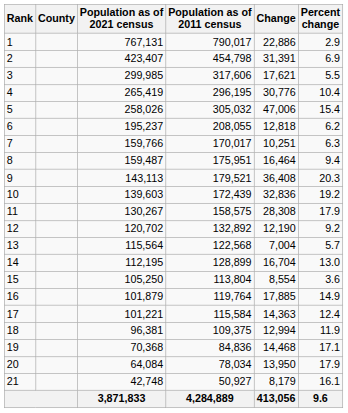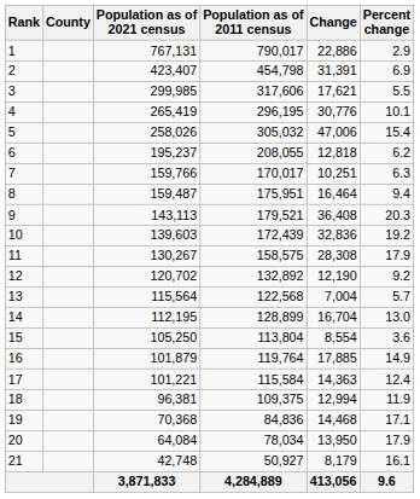4 | Percent change: 10.4 -> 10.1
